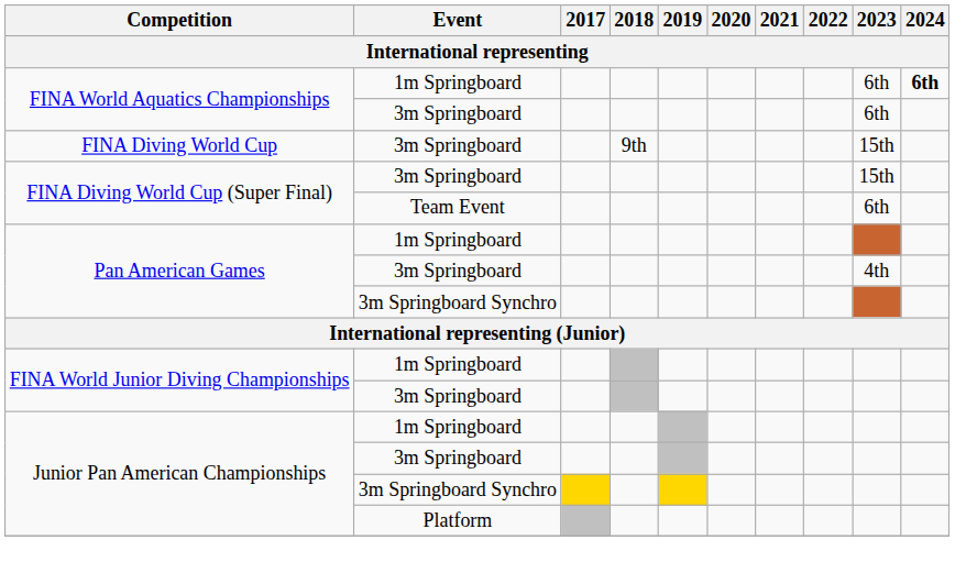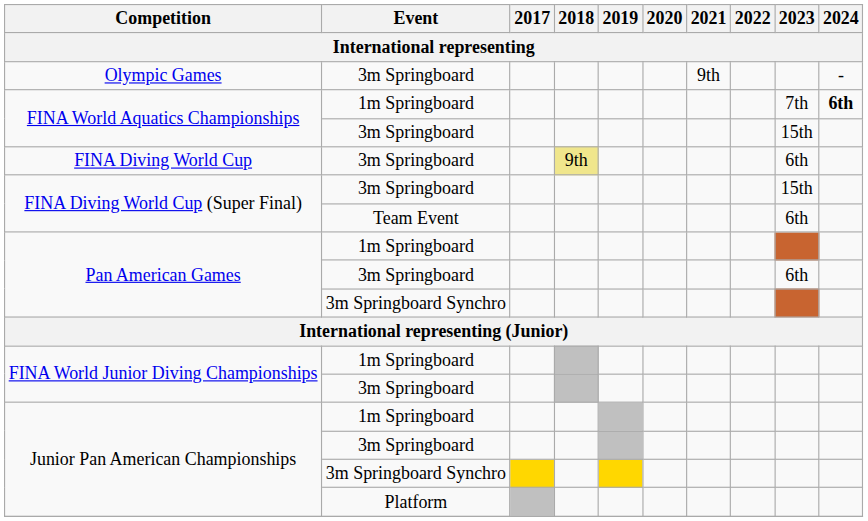+ row: Olympic Games | 3m Springboard | 9th | -
FINA World Aquatics Championships / 1m Springboard | 2023: 6th -> 7th
FINA World Aquatics Championships / 3m Springboard | 2023: 6th -> 15th
FINA Diving World Cup | 2018: no background -> khaki background
FINA Diving World Cup | 2023: 15th -> 6th
Pan American Games / 3m Springboard | 2023: 4th -> 6th
